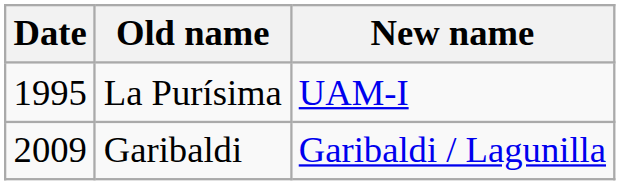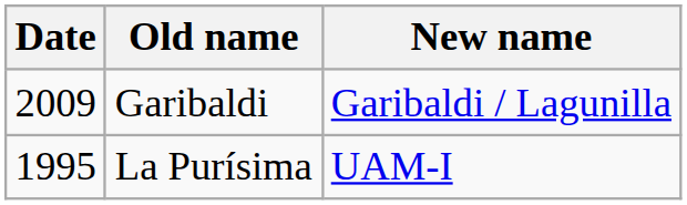rows swapped: La Purísima <-> Garibaldi
